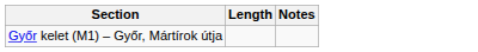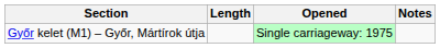+ column: Opened | Single carriageway: 1975
